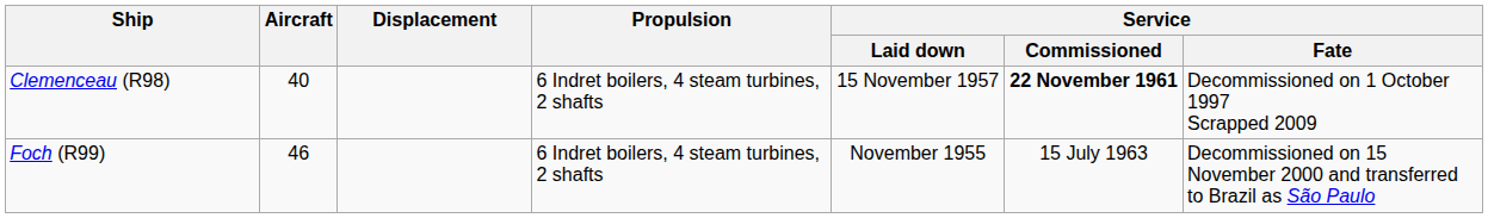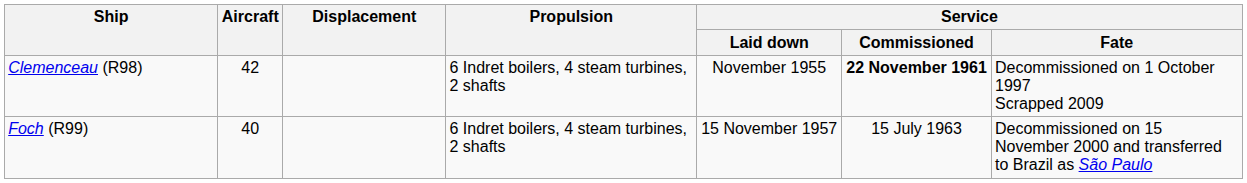Clemenceau (R98) | Aircraft: 40 -> 42
Clemenceau (R98) | Service / Laid down: 15 November 1957 -> November 1955
Foch (R99) | Aircraft: 46 -> 40
Foch (R99) | Service / Laid down: November 1955 -> 15 November 1957
